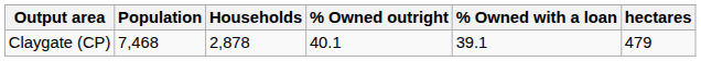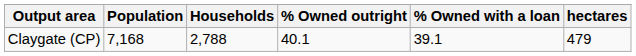Claygate (CP) | Population: 7,468 -> 7,168
Claygate (CP) | Households: 2,878 -> 2,788
